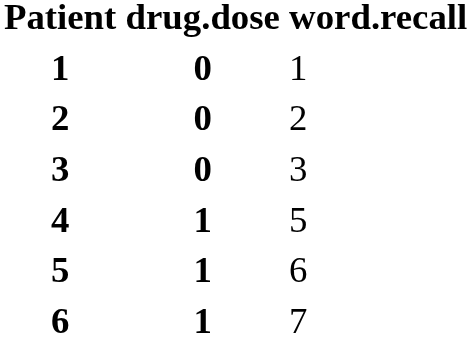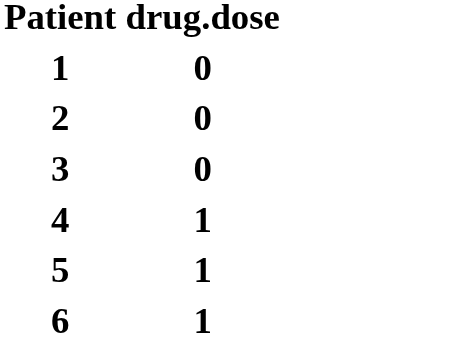- column: word.recall | 1 | 2 | 3 | 5 | 6 | 7
